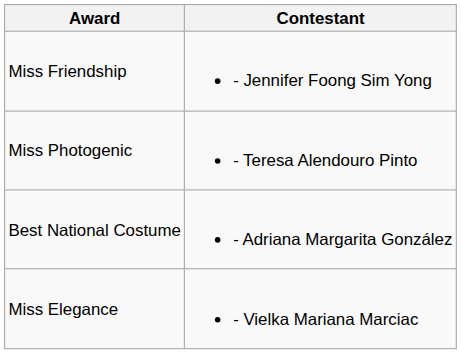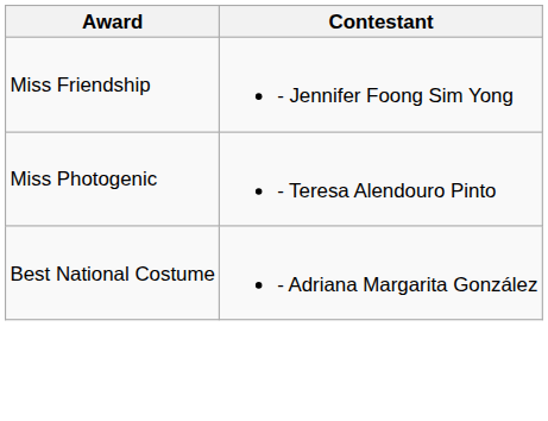- row: Miss Elegance | - Vielka Mariana Marciac
